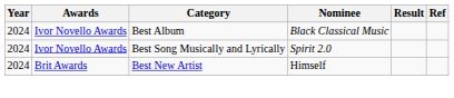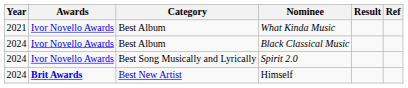+ row: 2021 | Ivor Novello Awards | Best Album | What Kinda Music
Himself | Awards: normal -> bold
